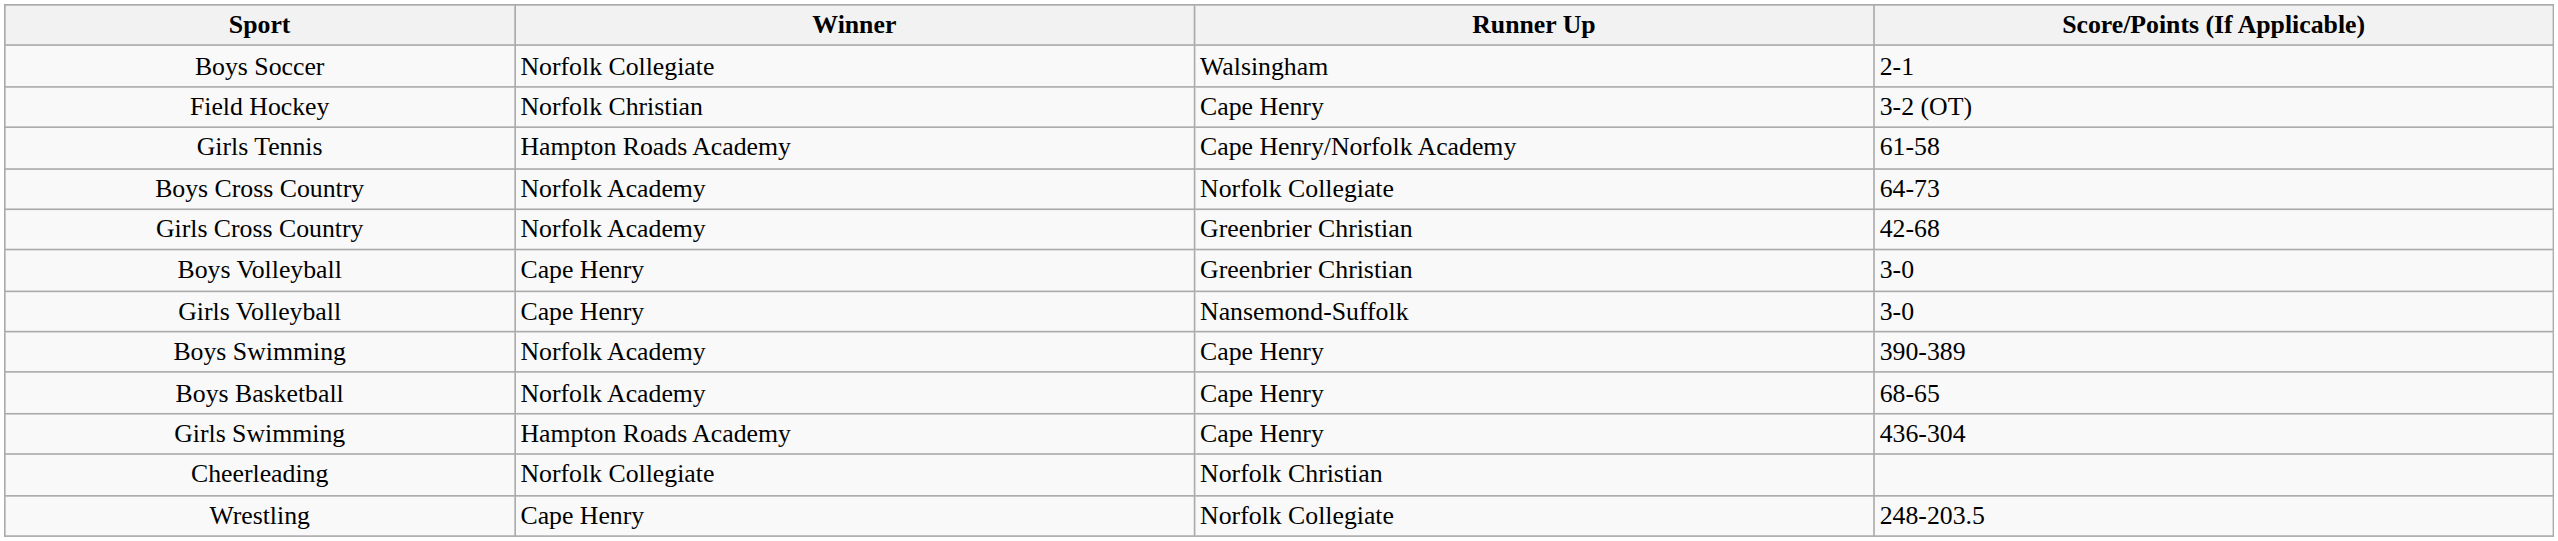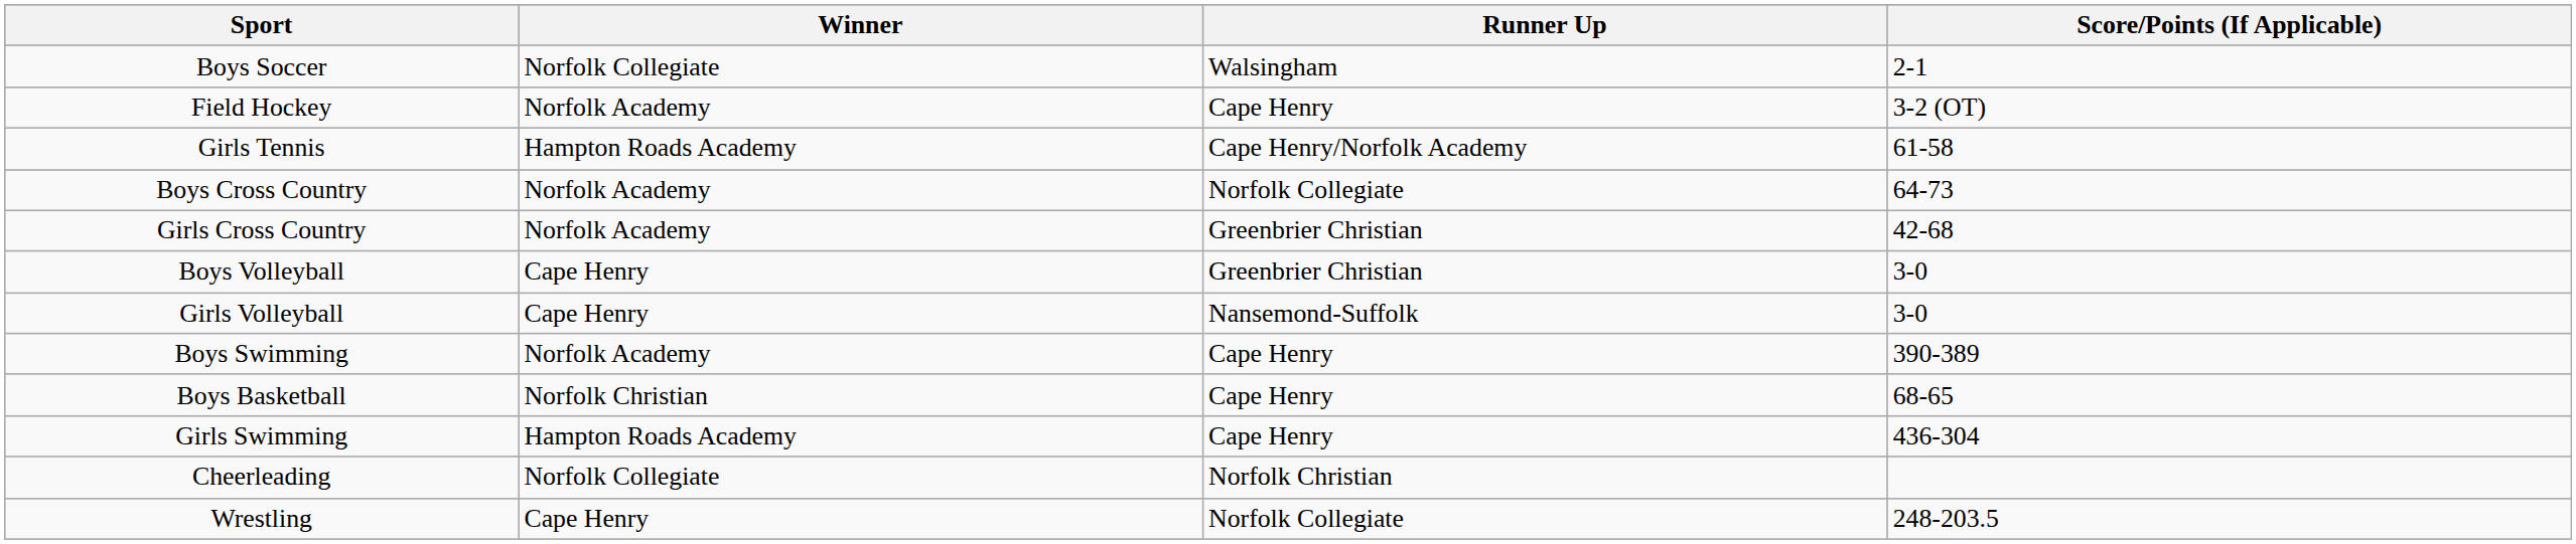Field Hockey | Winner: Norfolk Christian -> Norfolk Academy
Boys Basketball | Winner: Norfolk Academy -> Norfolk Christian
